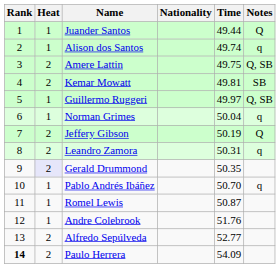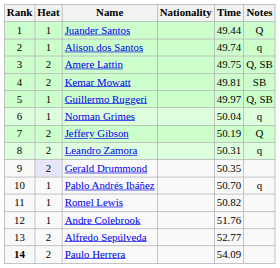Romel Lewis | Time: 50.87 -> 50.82
